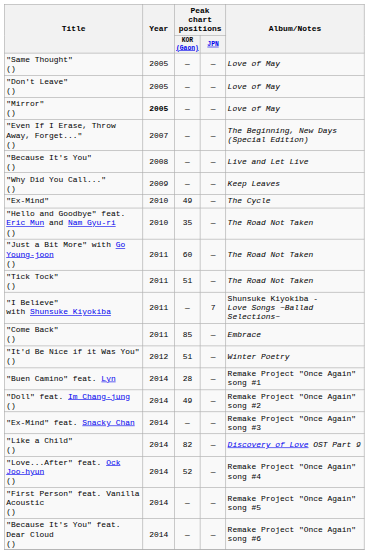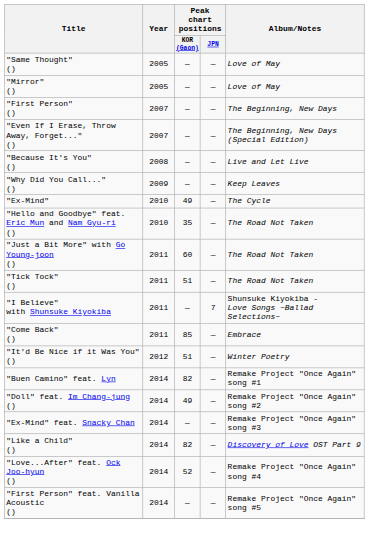- row: "Don't Leave" () | 2005 | — | — | Love of May
"Mirror" () | Year: bold -> normal
+ row: "First Person" () | 2007 | — | — | The Beginning, New Days
"Buen Camino" feat. Lyn | Peak chart positions / KOR (Gaon): 28 -> 82
- row: "Because It's You" feat. Dear Cloud () | 2014 | — | — | Remake Project "Once Again" song #6
